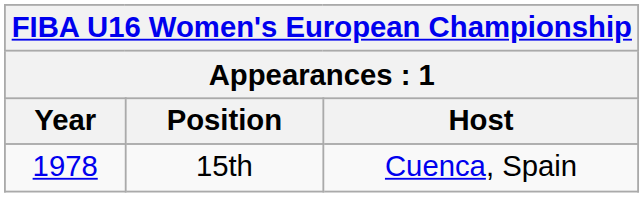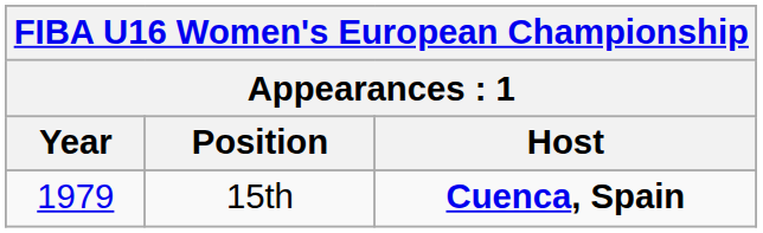15th | Year: 1978 -> 1979
15th | Host: normal -> bold
